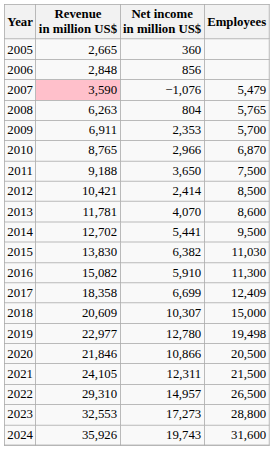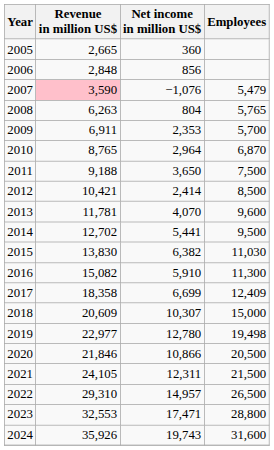2010 | Net income in million US$: 2,966 -> 2,964
2013 | Employees: 8,600 -> 9,600
2023 | Net income in million US$: 17,273 -> 17,471
